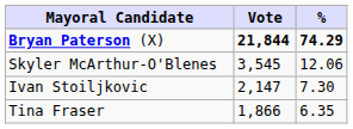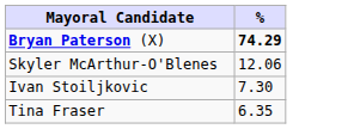- column: Vote | 21,844 | 3,545 | 2,147 | 1,866
